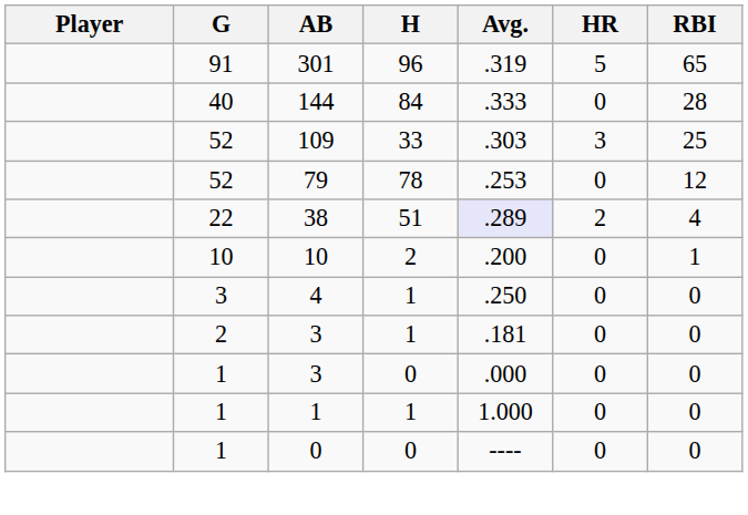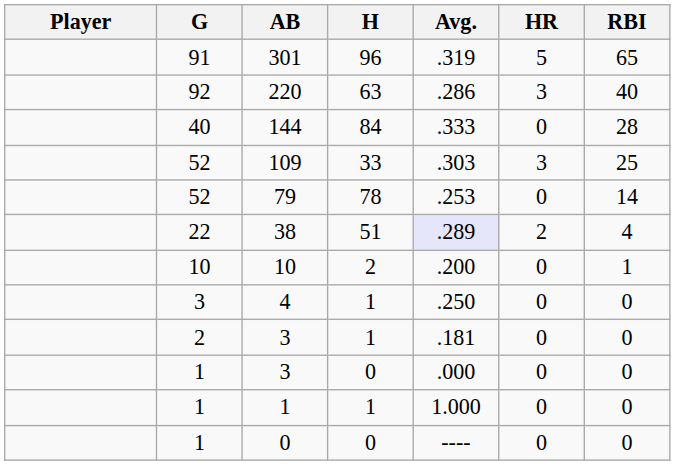+ row: 92 | 220 | 63 | .286 | 3 | 40
79 | RBI: 12 -> 14
